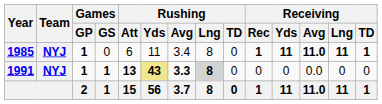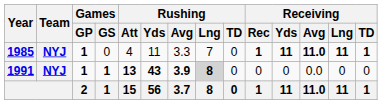1985 | Rushing / Att: 6 -> 4
1985 | Rushing / Avg: 3.4 -> 3.3
1985 | Rushing / Lng: 8 -> 7
1991 | Rushing / Yds: khaki background -> no background
1991 | Rushing / Avg: 3.3 -> 3.9
